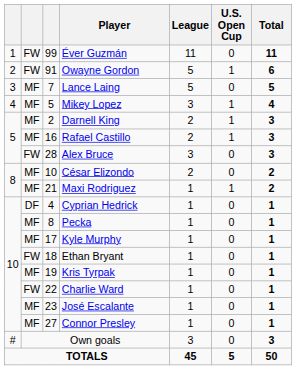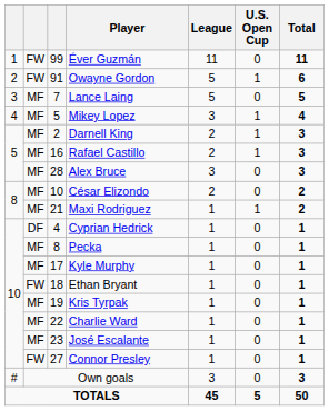Alex Bruce | column 2: FW -> MF
Charlie Ward | column 2: FW -> MF
Connor Presley | column 2: MF -> FW
